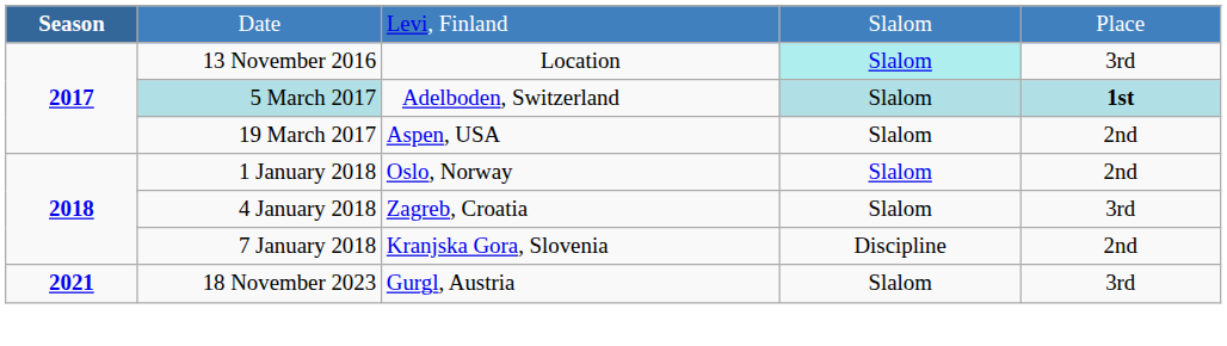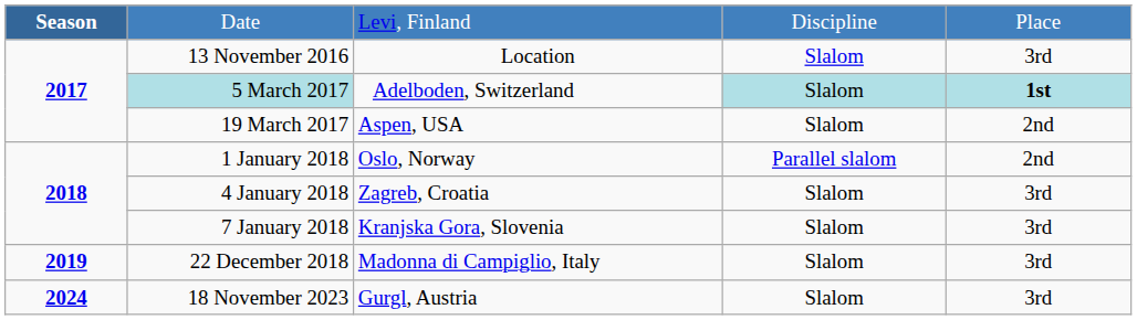Date | column 4: Slalom -> Discipline
13 November 2016 | column 4: paleturquoise background -> no background
1 January 2018 | column 4: Slalom -> Parallel slalom
7 January 2018 | column 4: Discipline -> Slalom
7 January 2018 | column 5: 2nd -> 3rd
+ row: 2019 | 22 December 2018 | Madonna di Campiglio, Italy | Slalom | 3rd
18 November 2023 | Season: 2021 -> 2024
